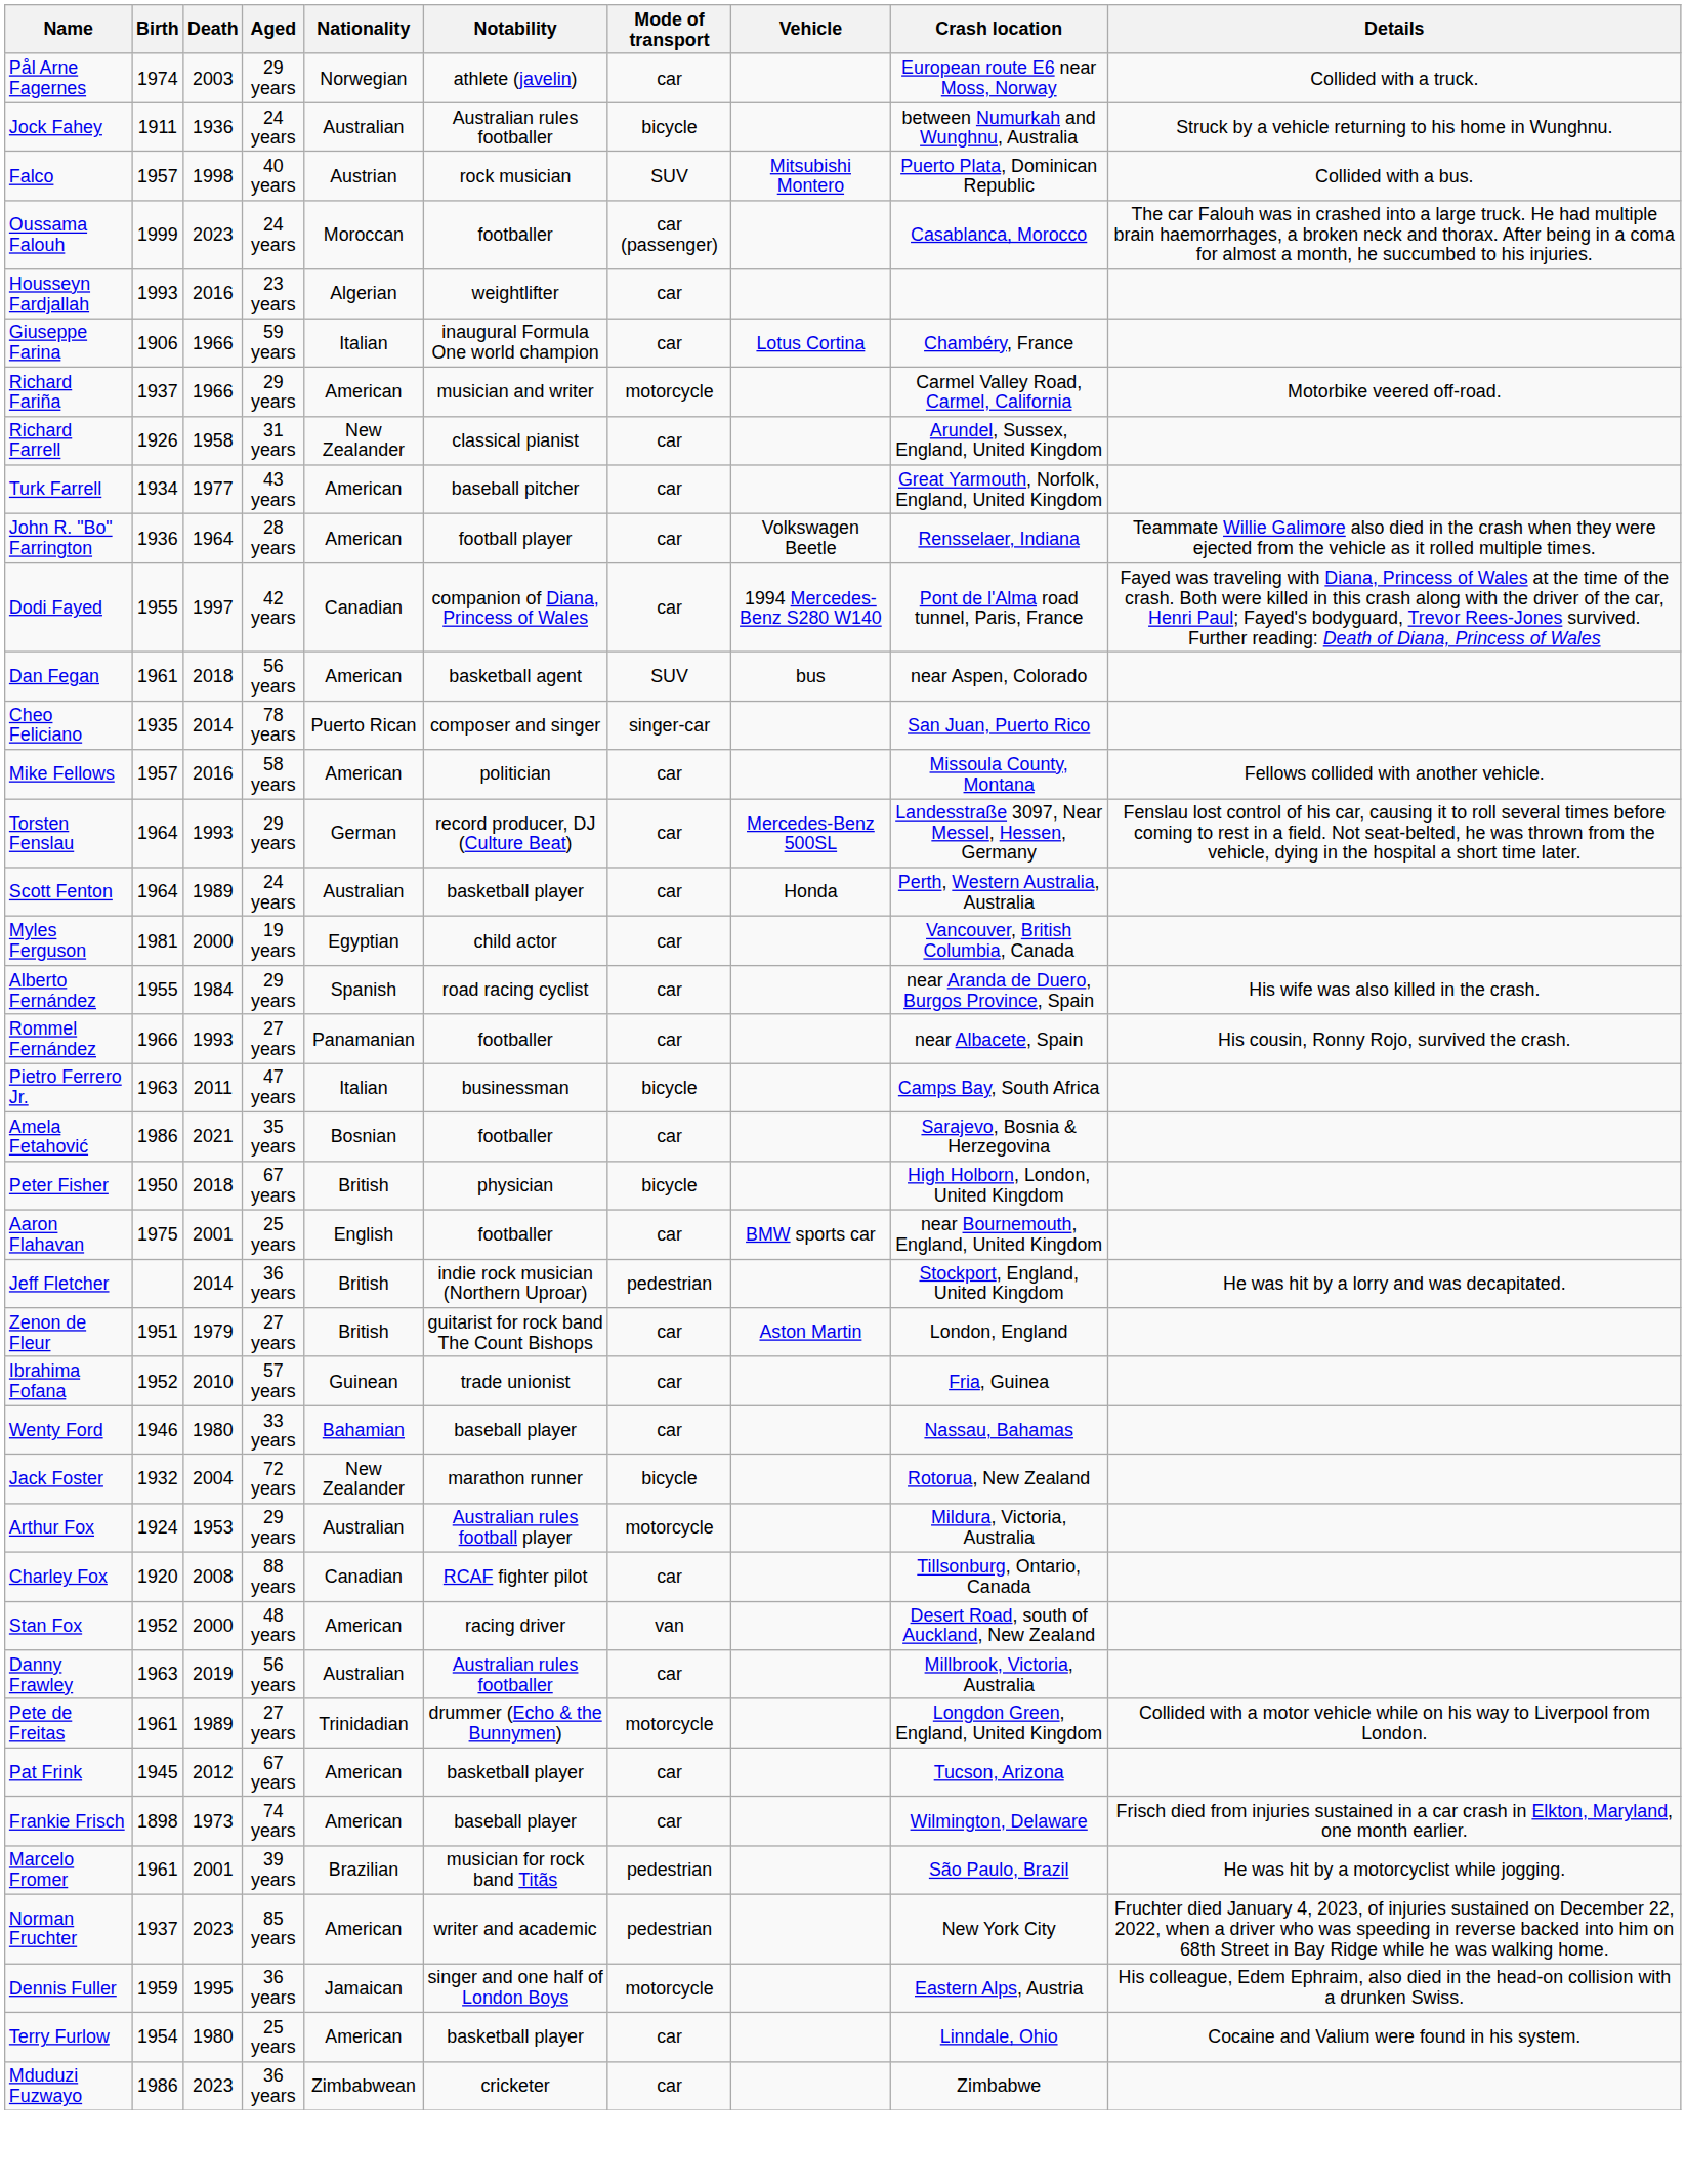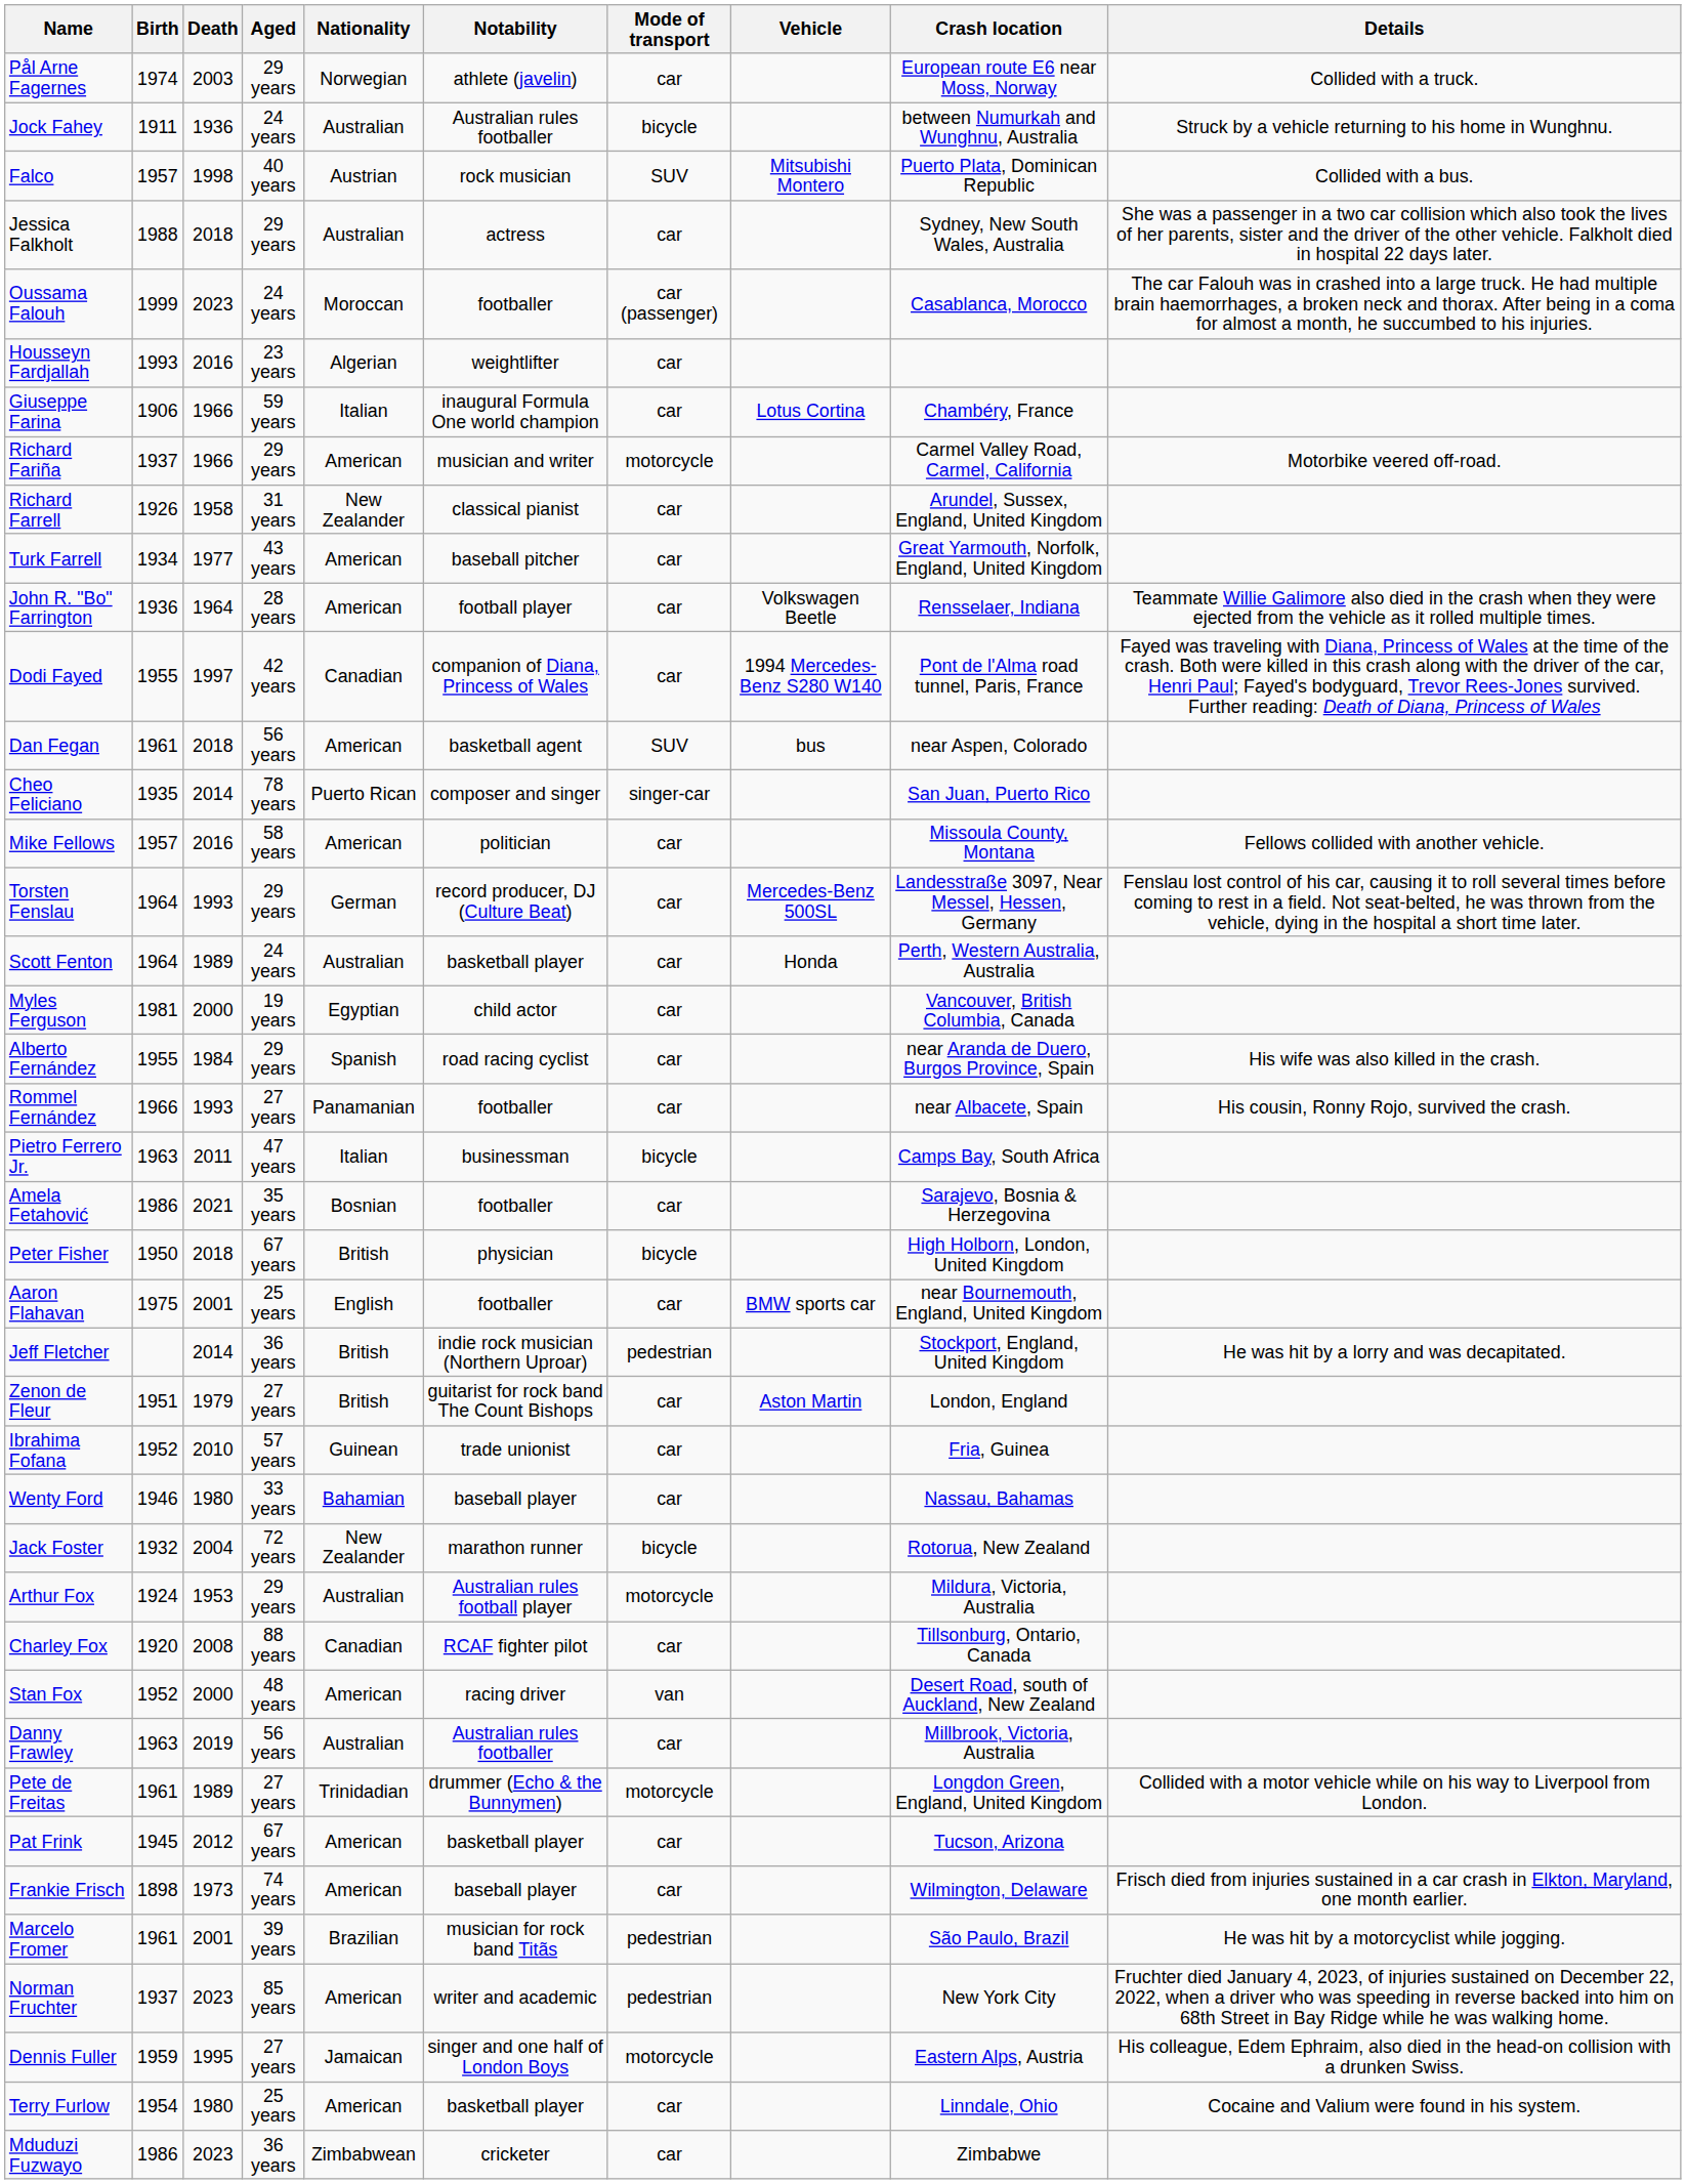+ row: Jessica Falkholt | 1988 | 2018 | 29 years | Australian | actress | car | Sydney, New South Wales, Australia | She was a passenger in a two car collision which also took the lives of her parents, sister and the driver of the other vehicle. Falkholt died in hospital 22 days later.
Dennis Fuller | Aged: 36 years -> 27 years
